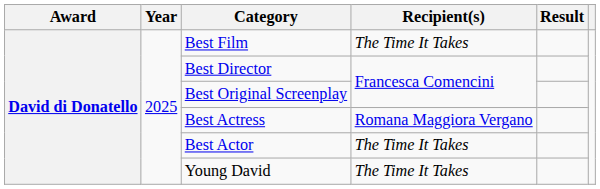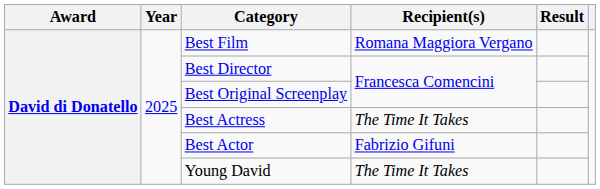Best Film | Recipient(s): The Time It Takes -> Romana Maggiora Vergano
Best Actress | Recipient(s): Romana Maggiora Vergano -> The Time It Takes
Best Actor | Recipient(s): The Time It Takes -> Fabrizio Gifuni
